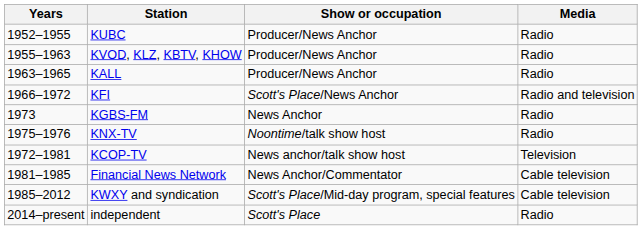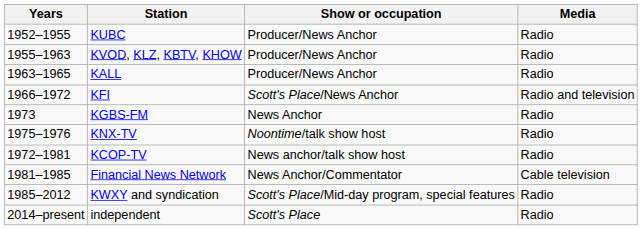KCOP-TV | Media: Television -> Radio
KWXY and syndication | Media: Cable television -> Radio
